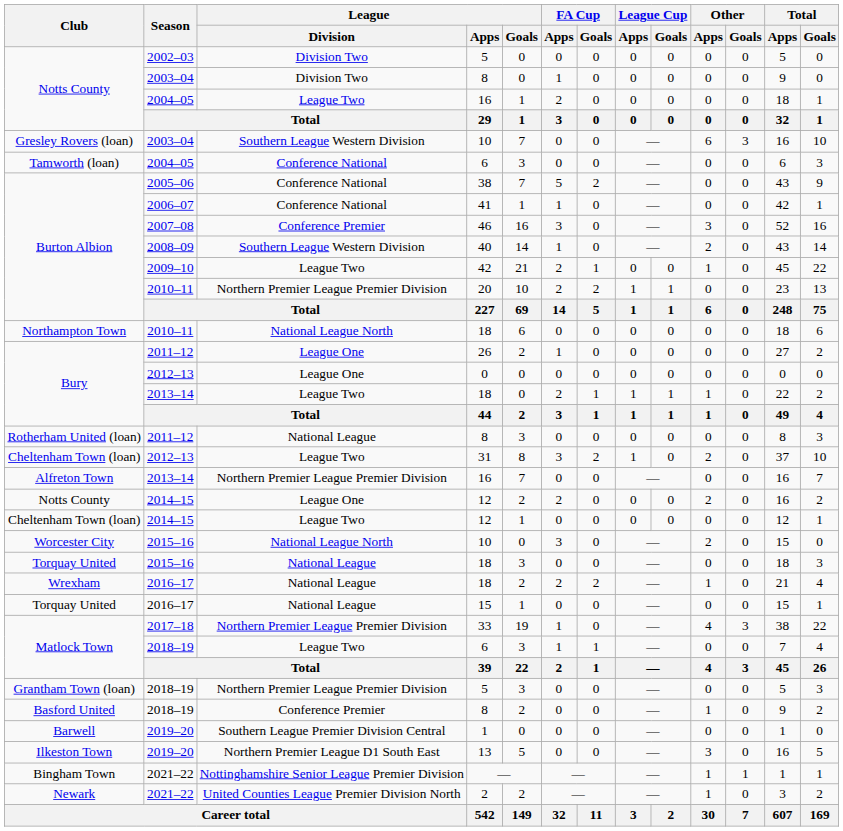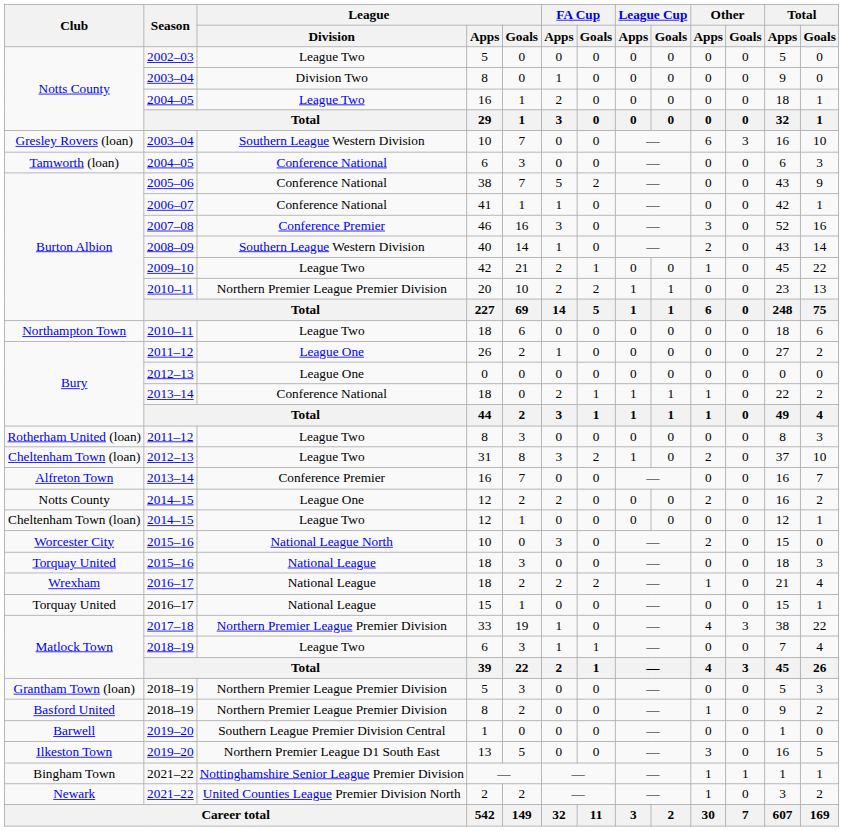Notts County / 5 | League / Division: Division Two -> League Two
Northampton Town / 18 | League / Division: National League North -> League Two
Bury / 18 | League / Division: League Two -> Conference National
Rotherham United (loan) / 8 | League / Division: National League -> League Two
Alfreton Town / 16 | League / Division: Northern Premier League Premier Division -> Conference Premier
Basford United / 8 | League / Division: Conference Premier -> Northern Premier League Premier Division
